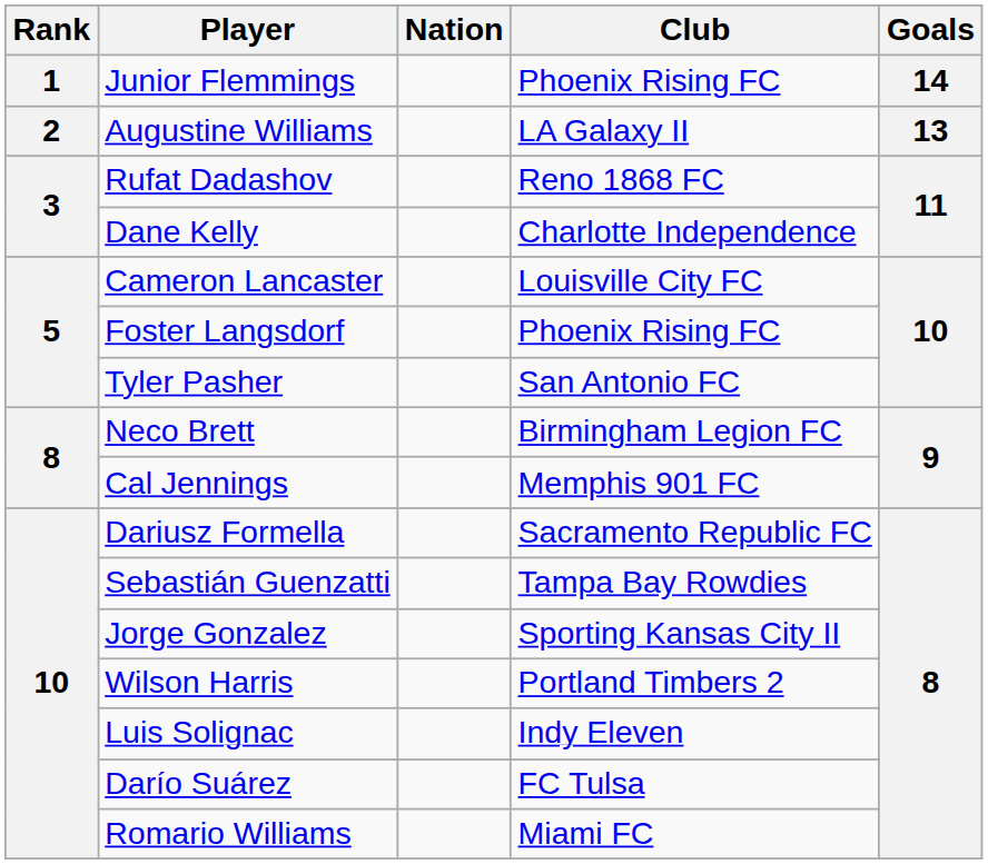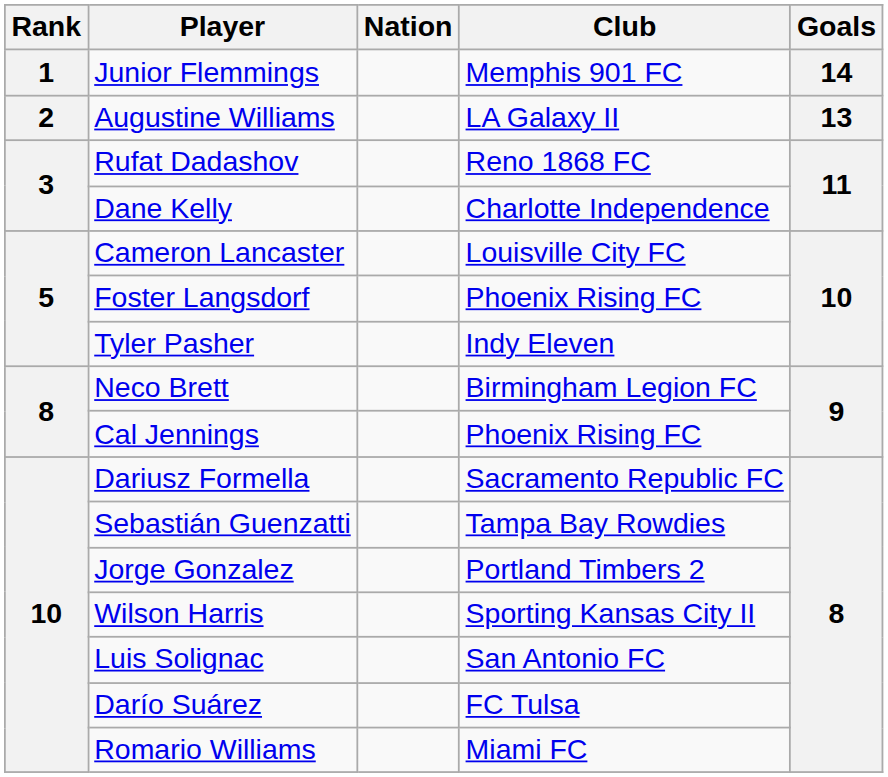Junior Flemmings | Club: Phoenix Rising FC -> Memphis 901 FC
Tyler Pasher | Club: San Antonio FC -> Indy Eleven
Cal Jennings | Club: Memphis 901 FC -> Phoenix Rising FC
Jorge Gonzalez | Club: Sporting Kansas City II -> Portland Timbers 2
Wilson Harris | Club: Portland Timbers 2 -> Sporting Kansas City II
Luis Solignac | Club: Indy Eleven -> San Antonio FC
